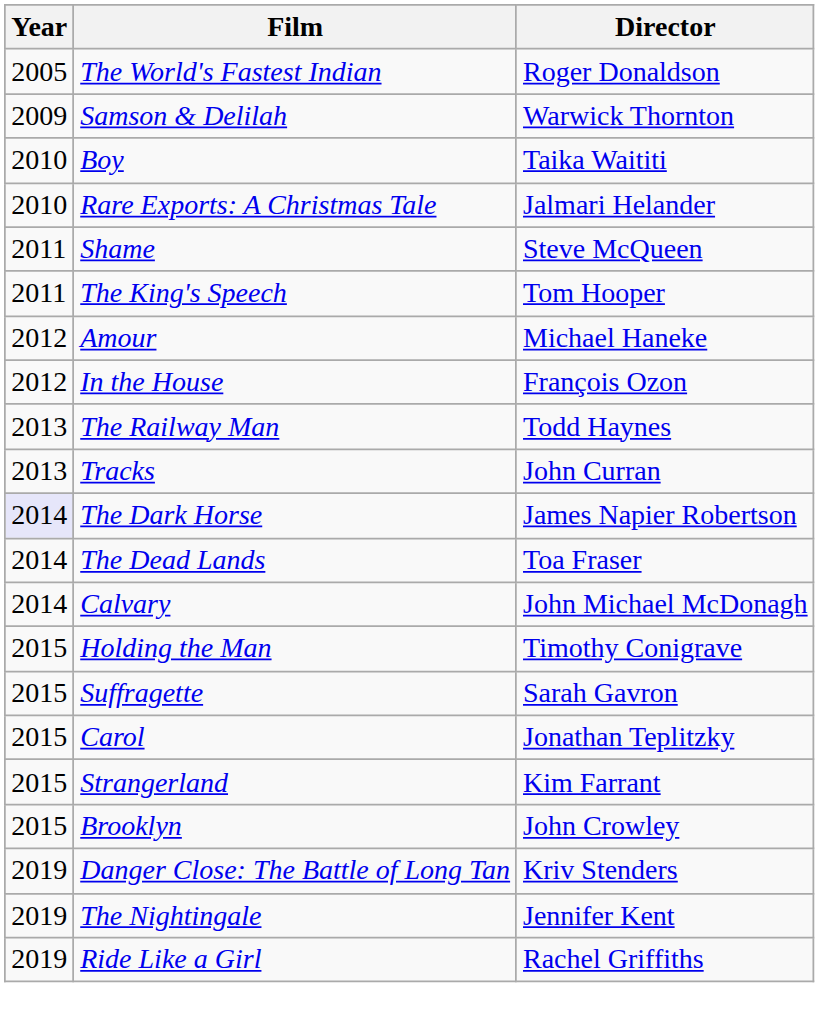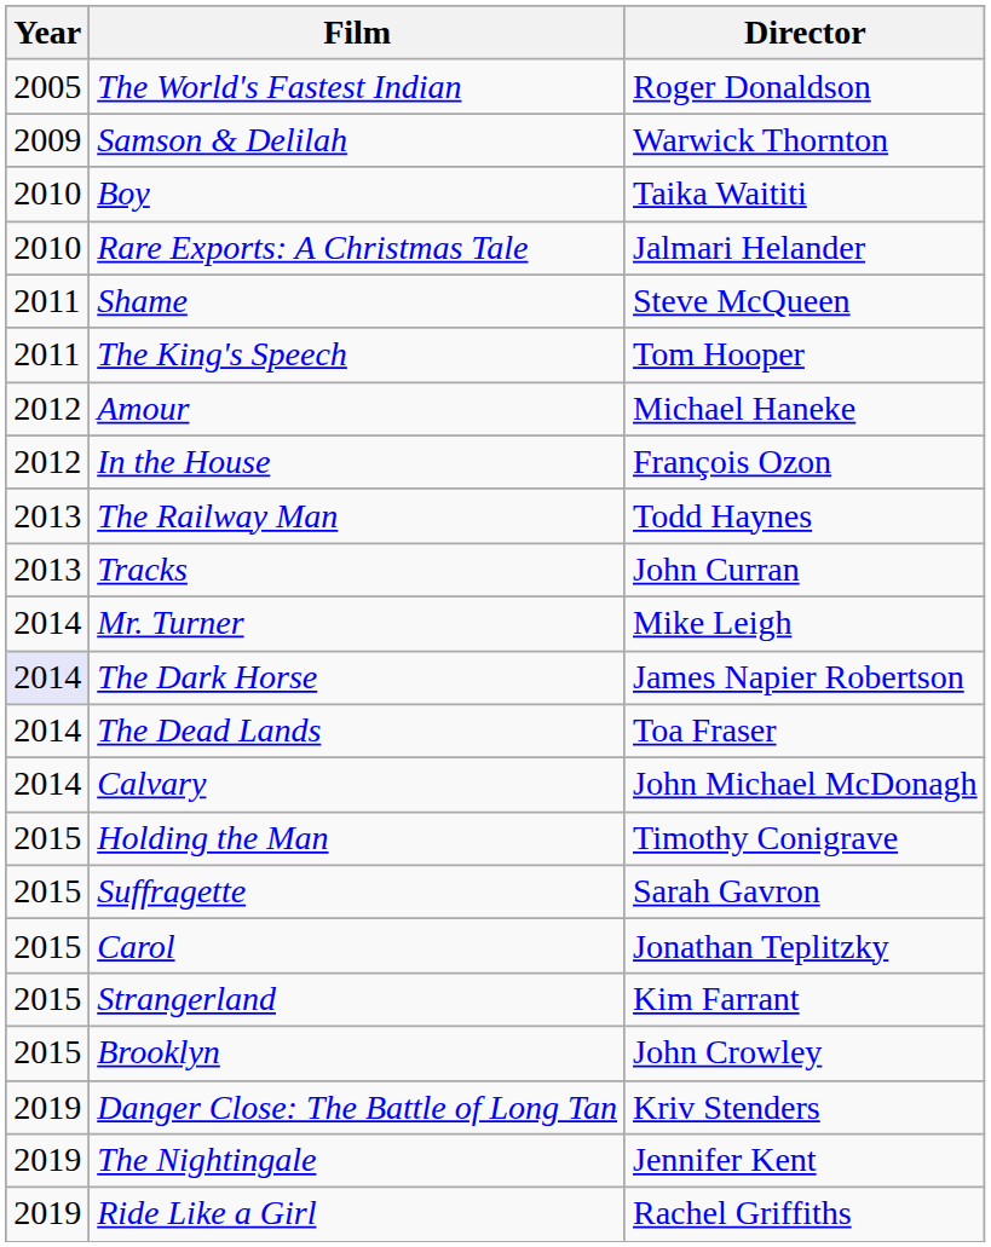+ row: 2014 | Mr. Turner | Mike Leigh
